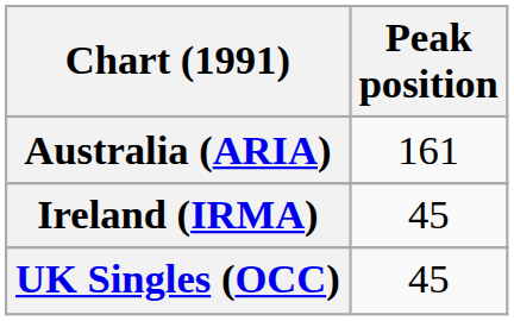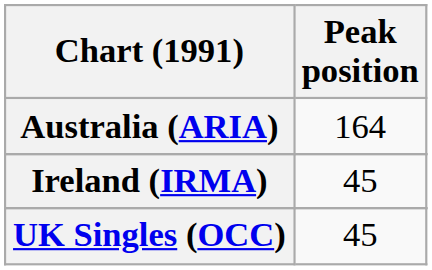Australia (ARIA) | Peak position: 161 -> 164
